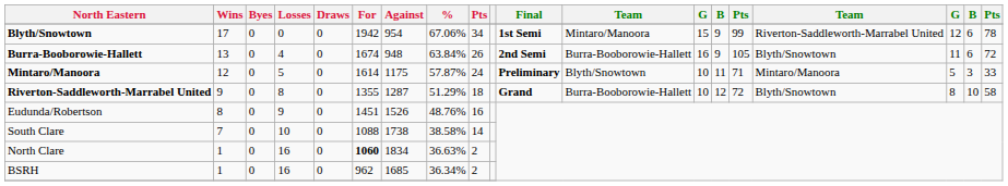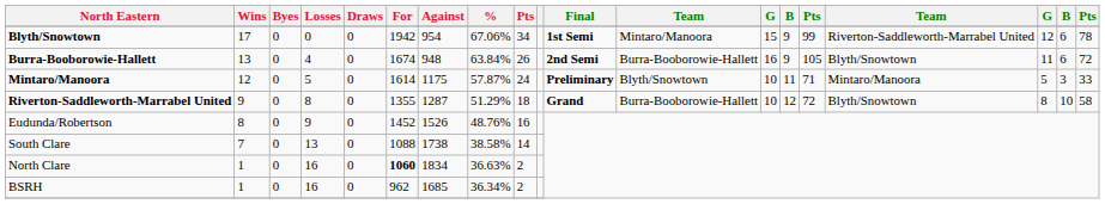Eudunda/Robertson | For: 1451 -> 1452
South Clare | Losses: 10 -> 13
